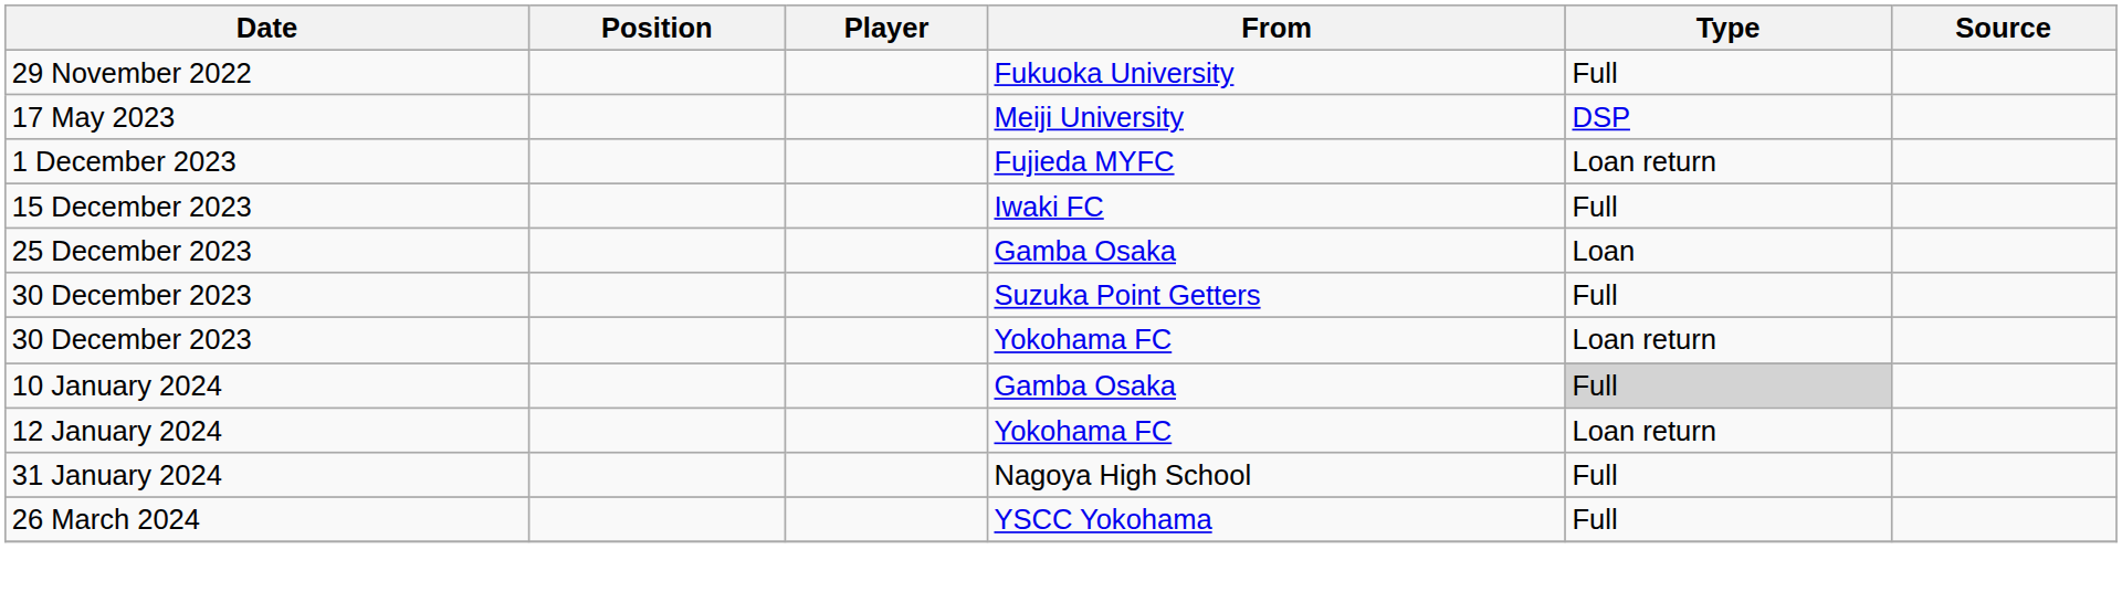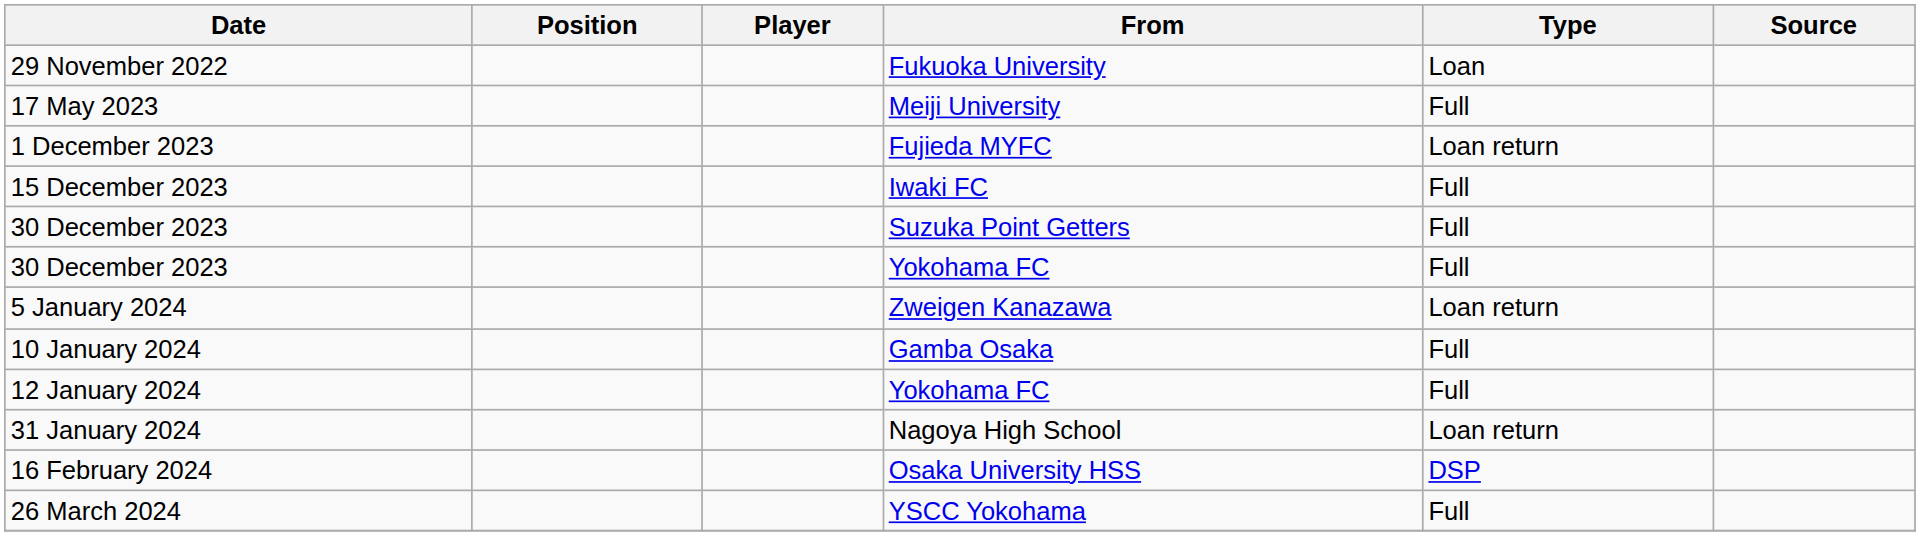29 November 2022 | Type: Full -> Loan
17 May 2023 | Type: DSP -> Full
- row: 25 December 2023 | Gamba Osaka | Loan
30 December 2023 / Yokohama FC | Type: Loan return -> Full
+ row: 5 January 2024 | Zweigen Kanazawa | Loan return
10 January 2024 | Type: lightgrey background -> no background
12 January 2024 | Type: Loan return -> Full
31 January 2024 | Type: Full -> Loan return
+ row: 16 February 2024 | Osaka University HSS | DSP
